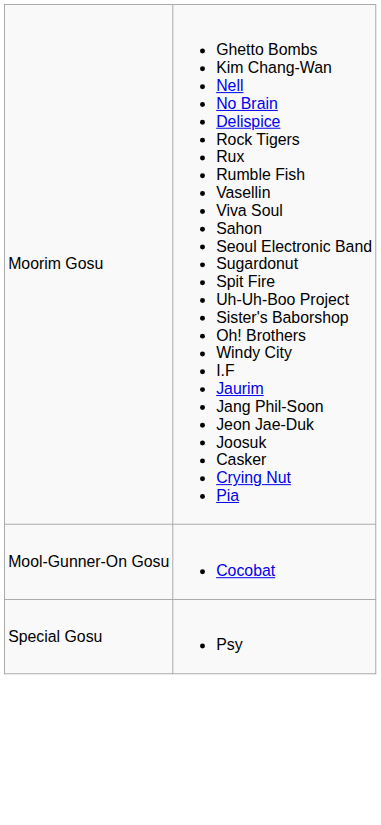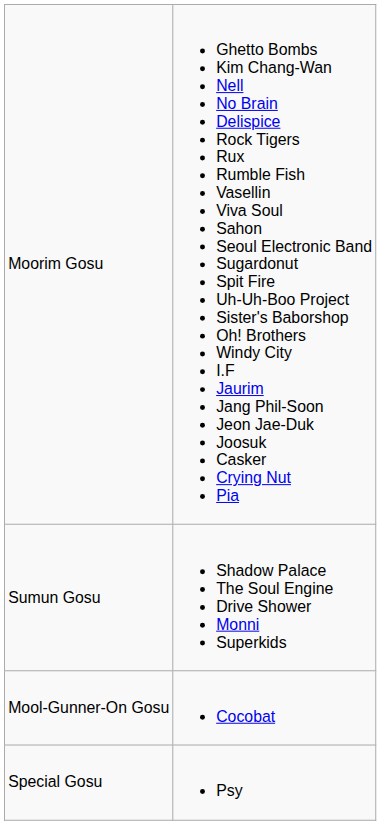+ row: Sumun Gosu | Shadow Palace The Soul Engine Drive Shower Monni Superkids
